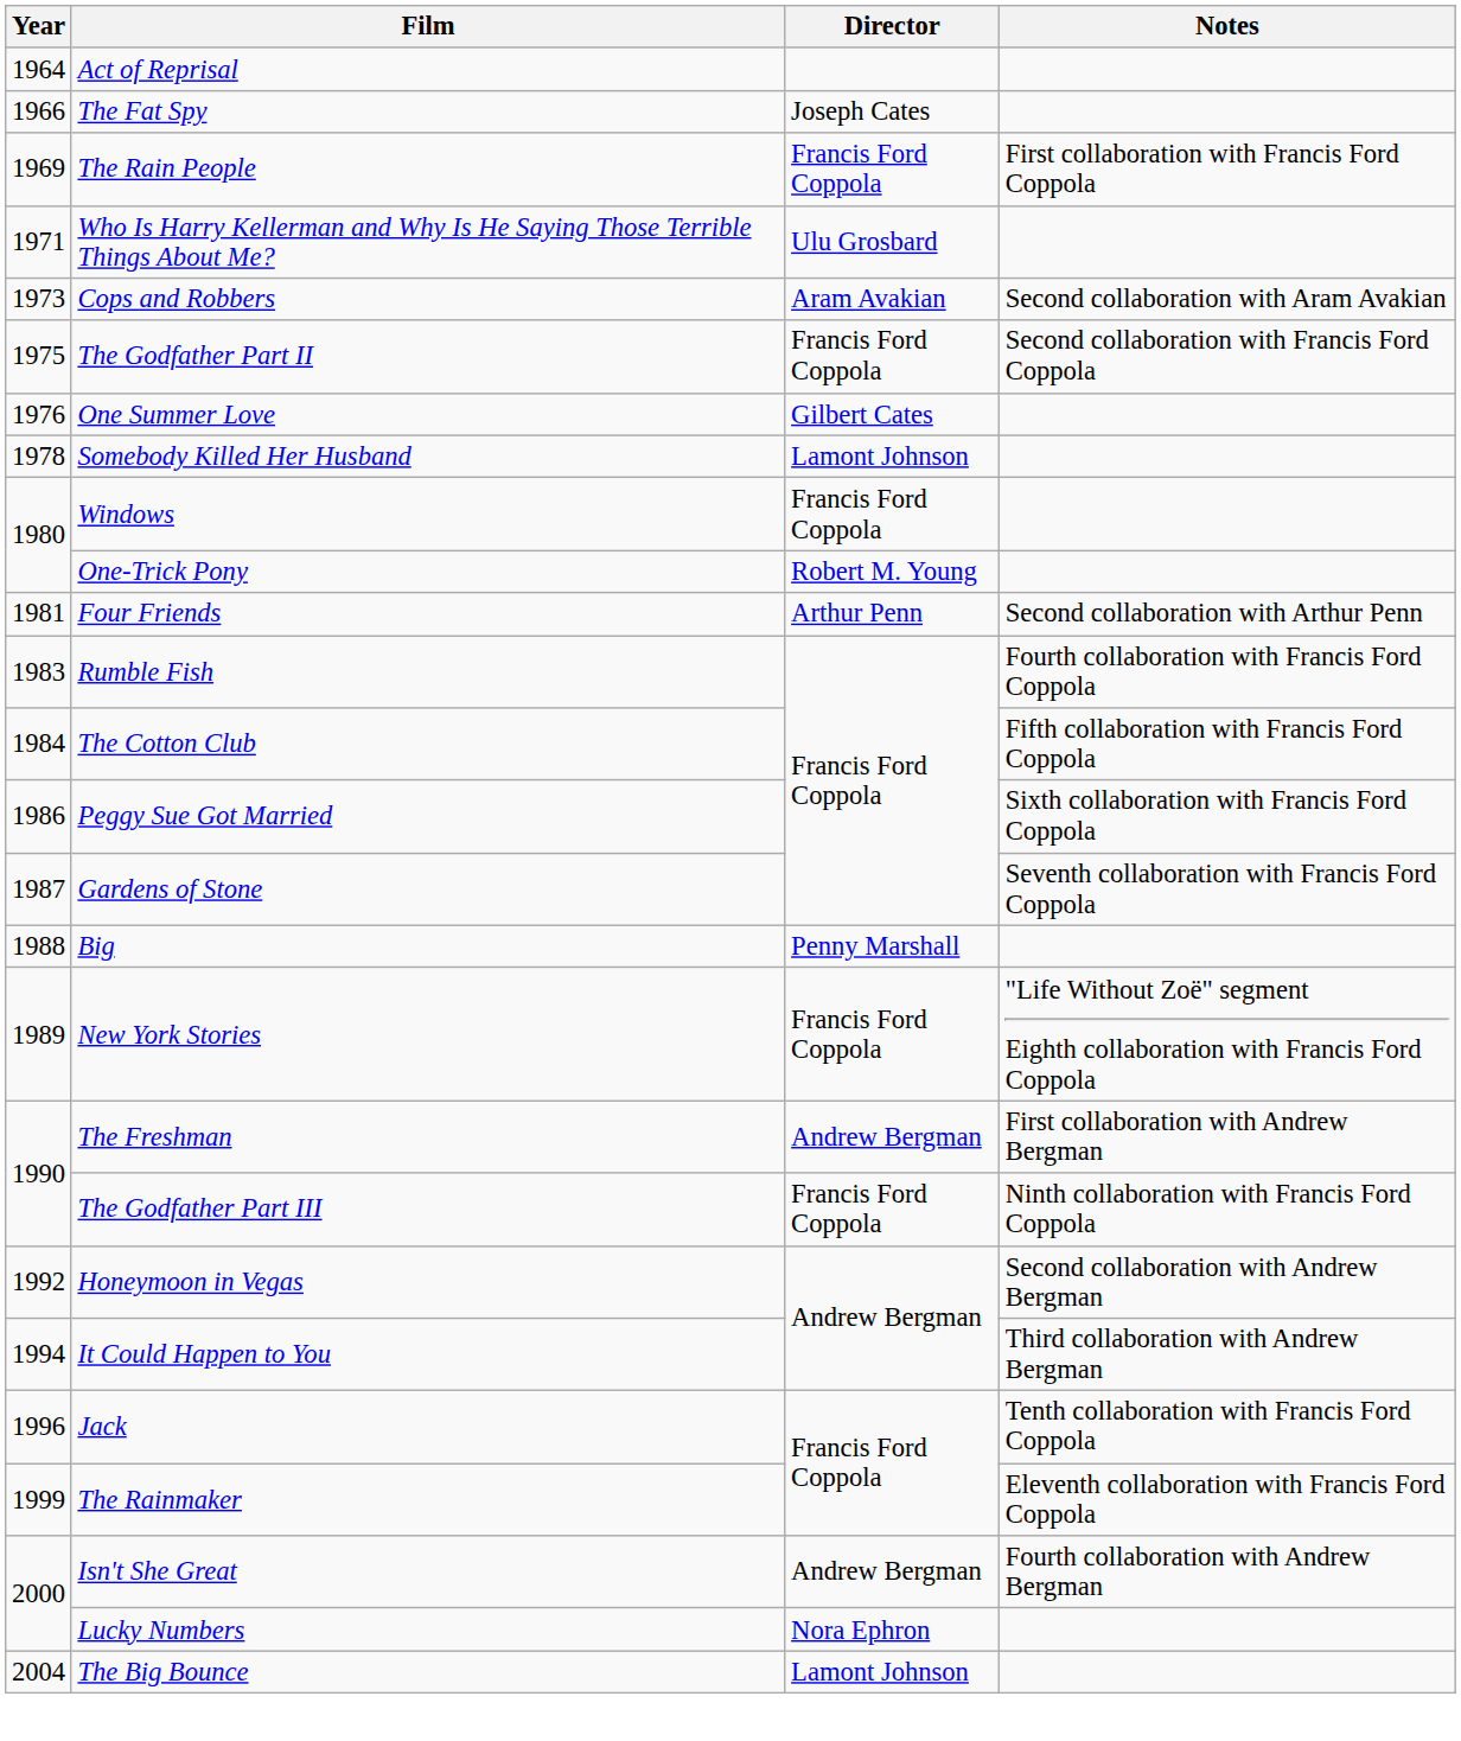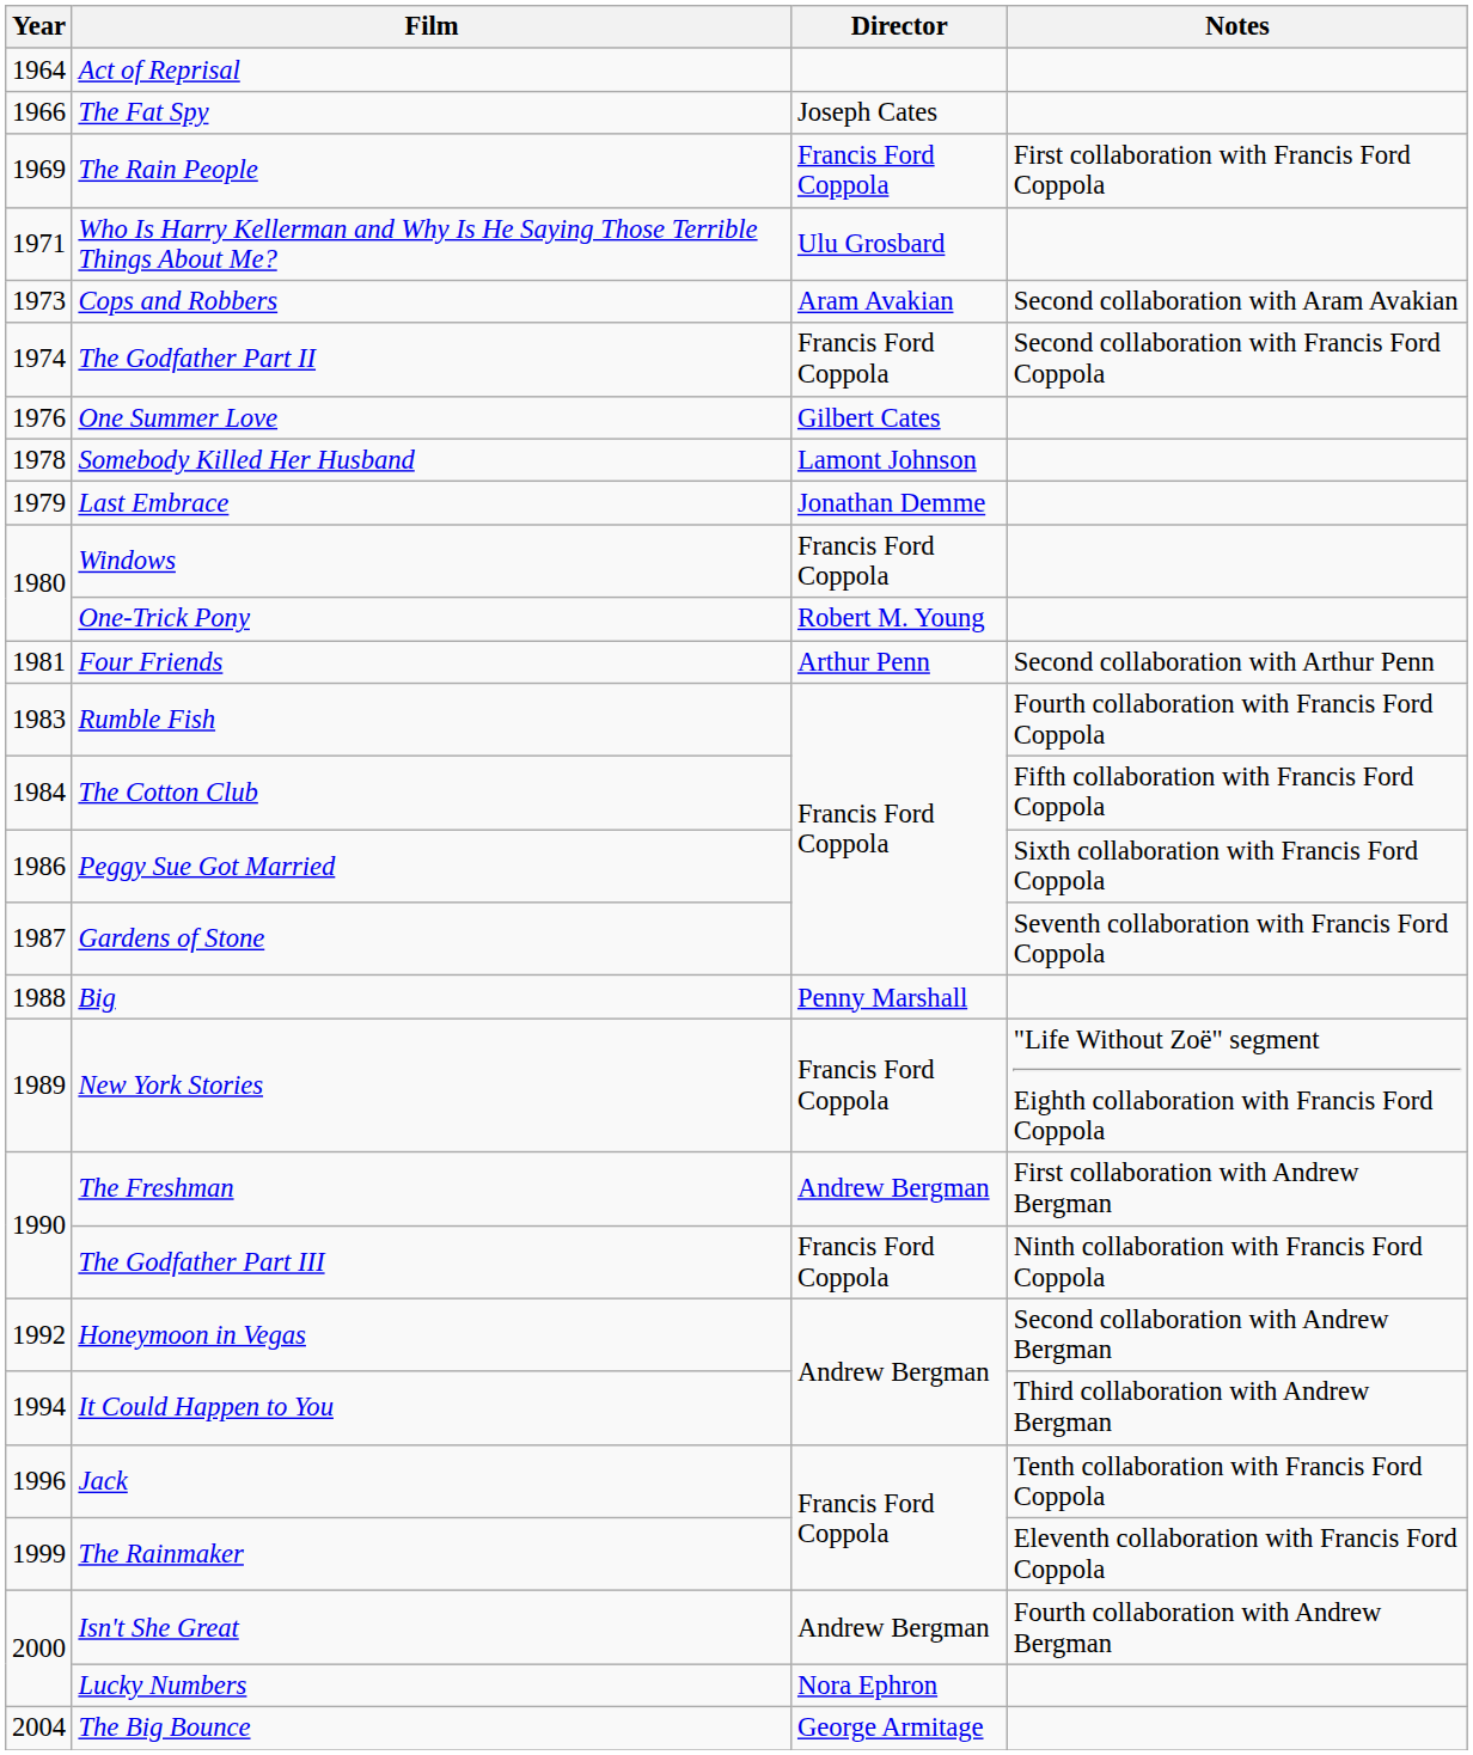The Godfather Part II | Year: 1975 -> 1974
+ row: 1979 | Last Embrace | Jonathan Demme
The Big Bounce | Director: Lamont Johnson -> George Armitage
